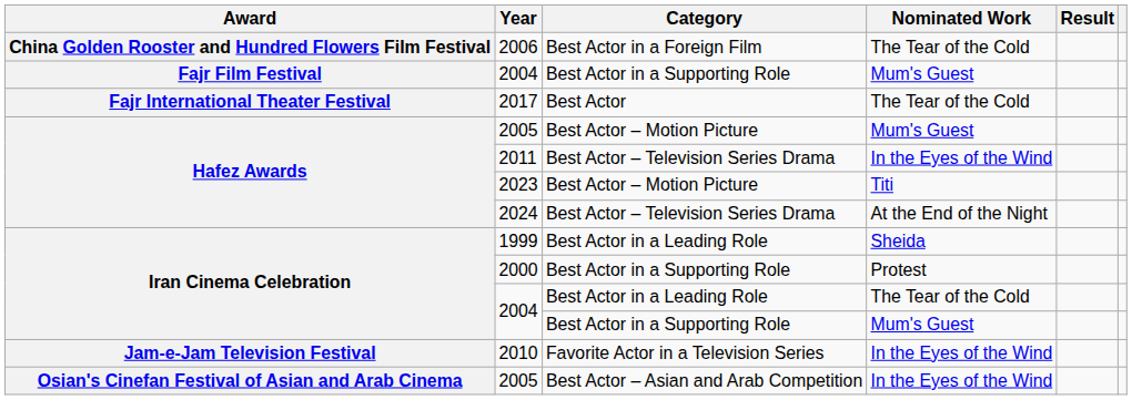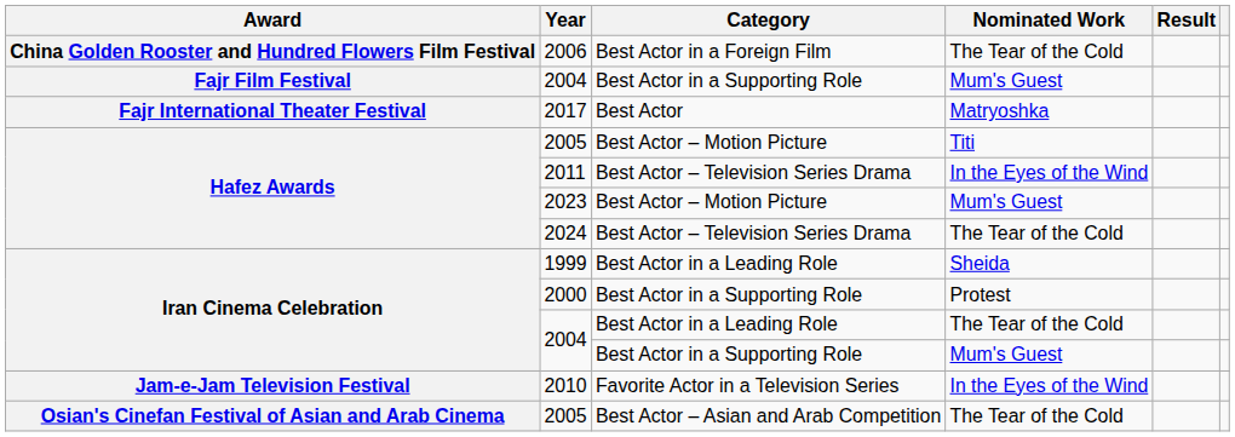2017 | Nominated Work: The Tear of the Cold -> Matryoshka
2005 / Best Actor – Motion Picture | Nominated Work: Mum's Guest -> Titi
2023 | Nominated Work: Titi -> Mum's Guest
2024 | Nominated Work: At the End of the Night -> The Tear of the Cold
2005 / Best Actor – Asian and Arab Competition | Nominated Work: In the Eyes of the Wind -> The Tear of the Cold
